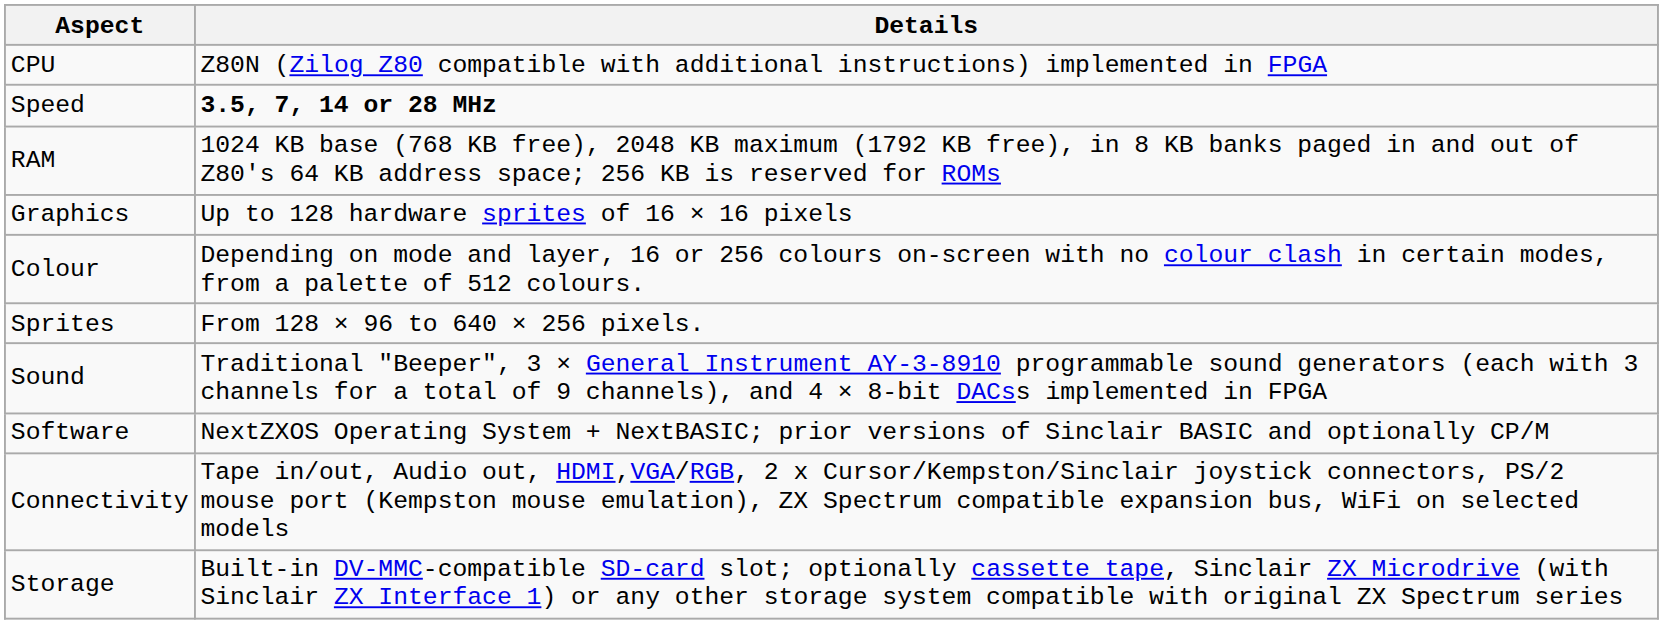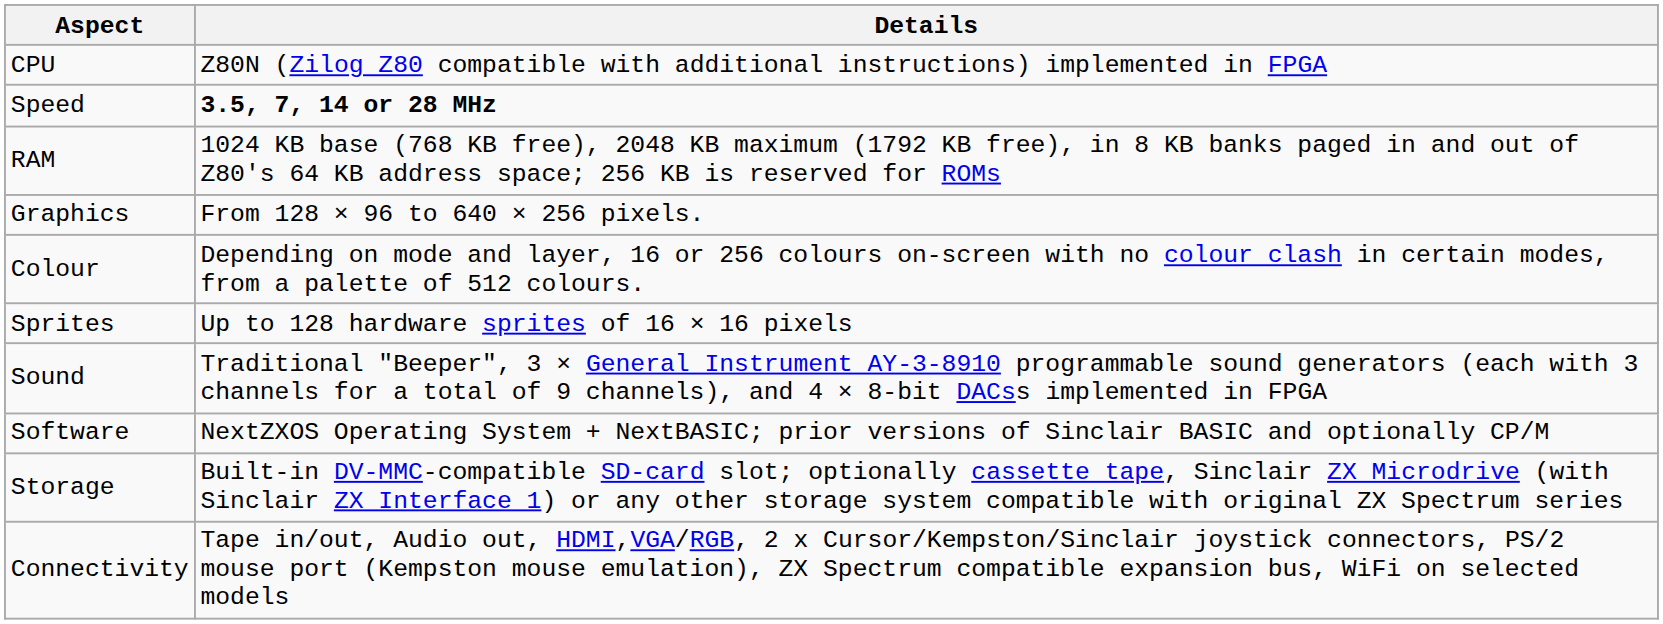Graphics | Details: Up to 128 hardware sprites of 16 × 16 pixels -> From 128 × 96 to 640 × 256 pixels.
Sprites | Details: From 128 × 96 to 640 × 256 pixels. -> Up to 128 hardware sprites of 16 × 16 pixels
rows swapped: Connectivity <-> Storage
